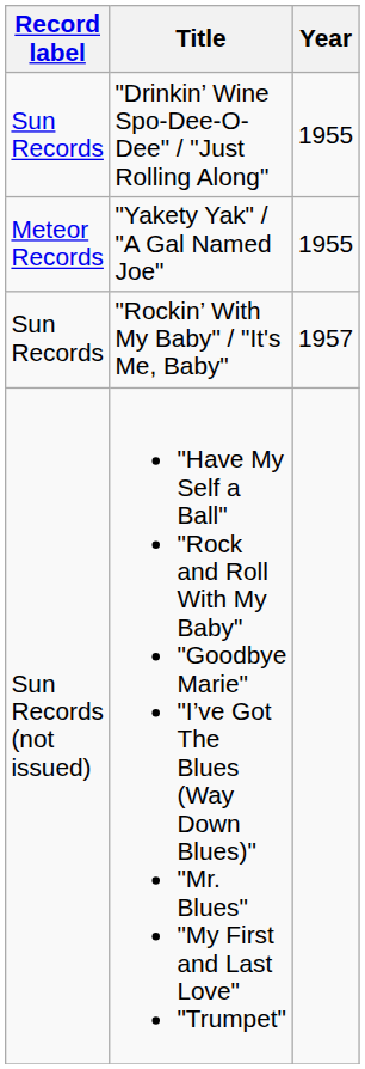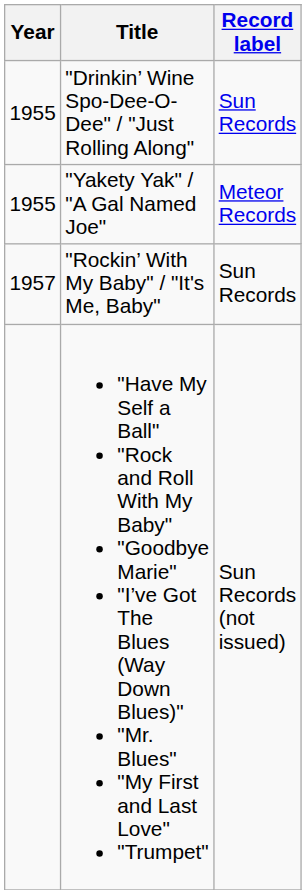columns swapped: Year <-> Record label
